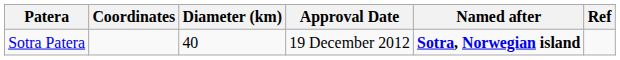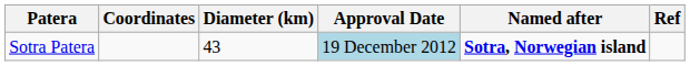Sotra Patera | Diameter (km): 40 -> 43
Sotra Patera | Approval Date: no background -> lightblue background
